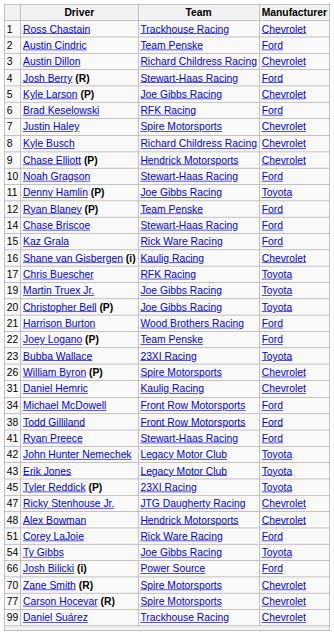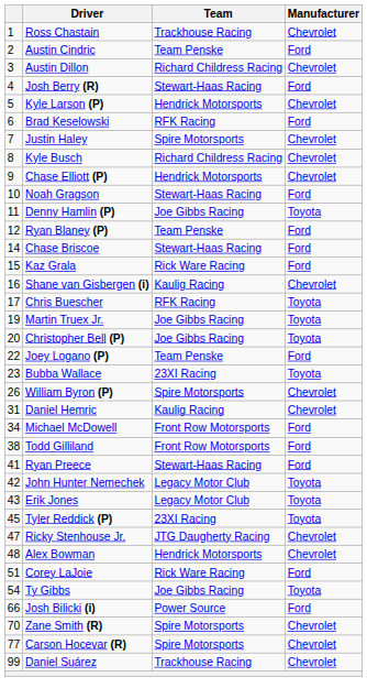Kyle Larson (P) | Team: Joe Gibbs Racing -> Hendrick Motorsports
- row: 21 | Harrison Burton | Wood Brothers Racing | Ford
